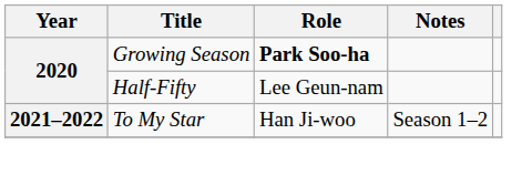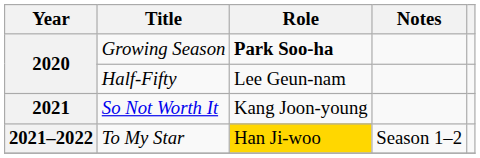+ row: 2021 | So Not Worth It | Kang Joon-young
To My Star | Role: no background -> gold background
